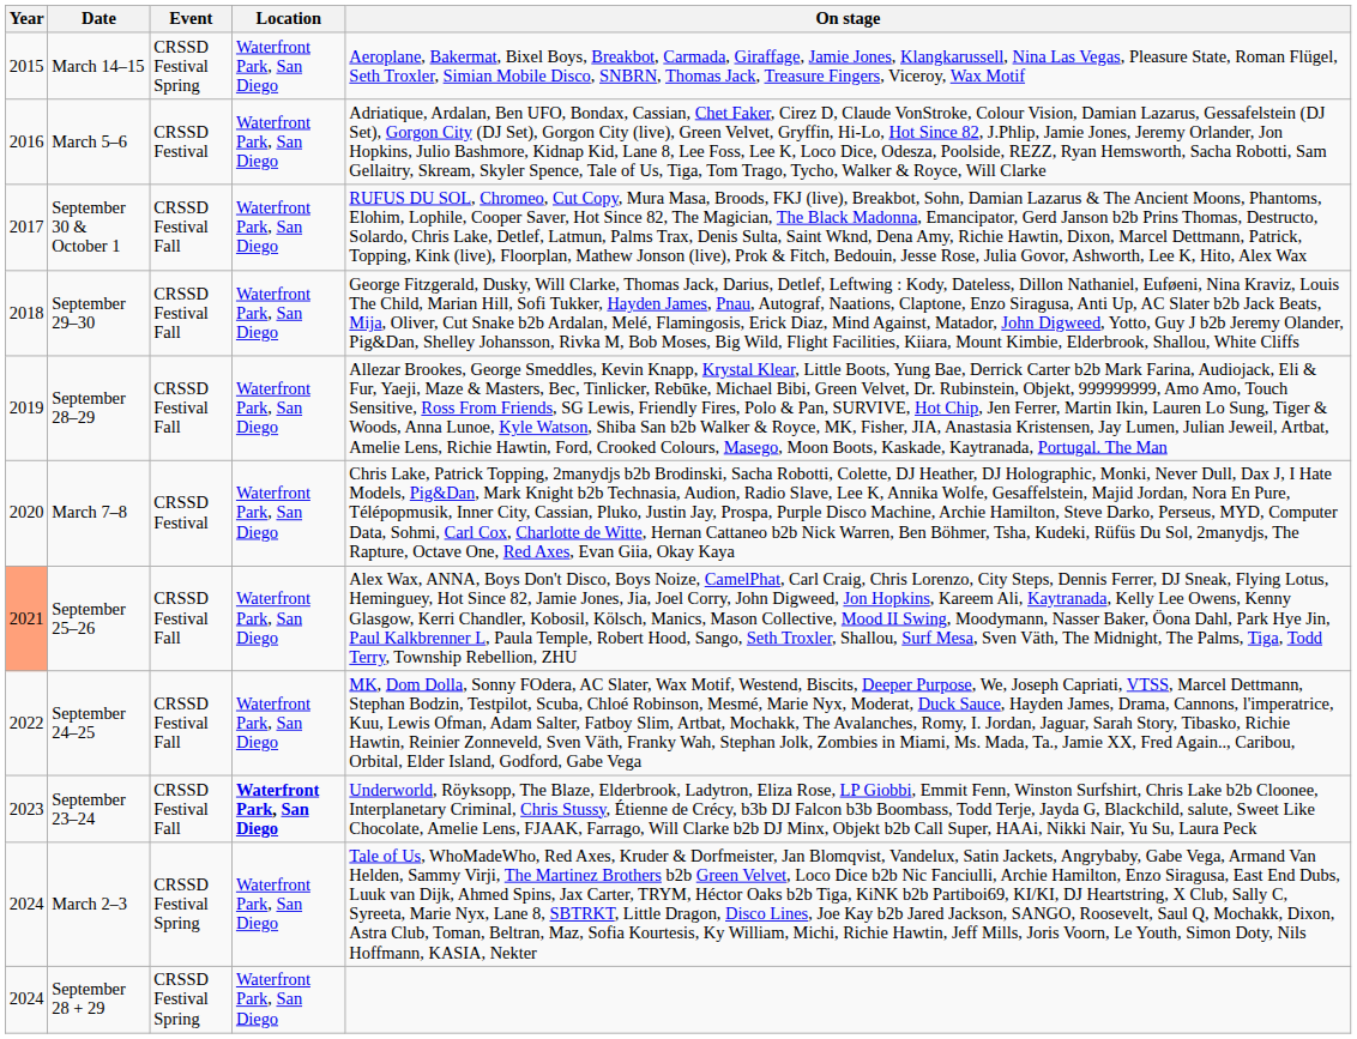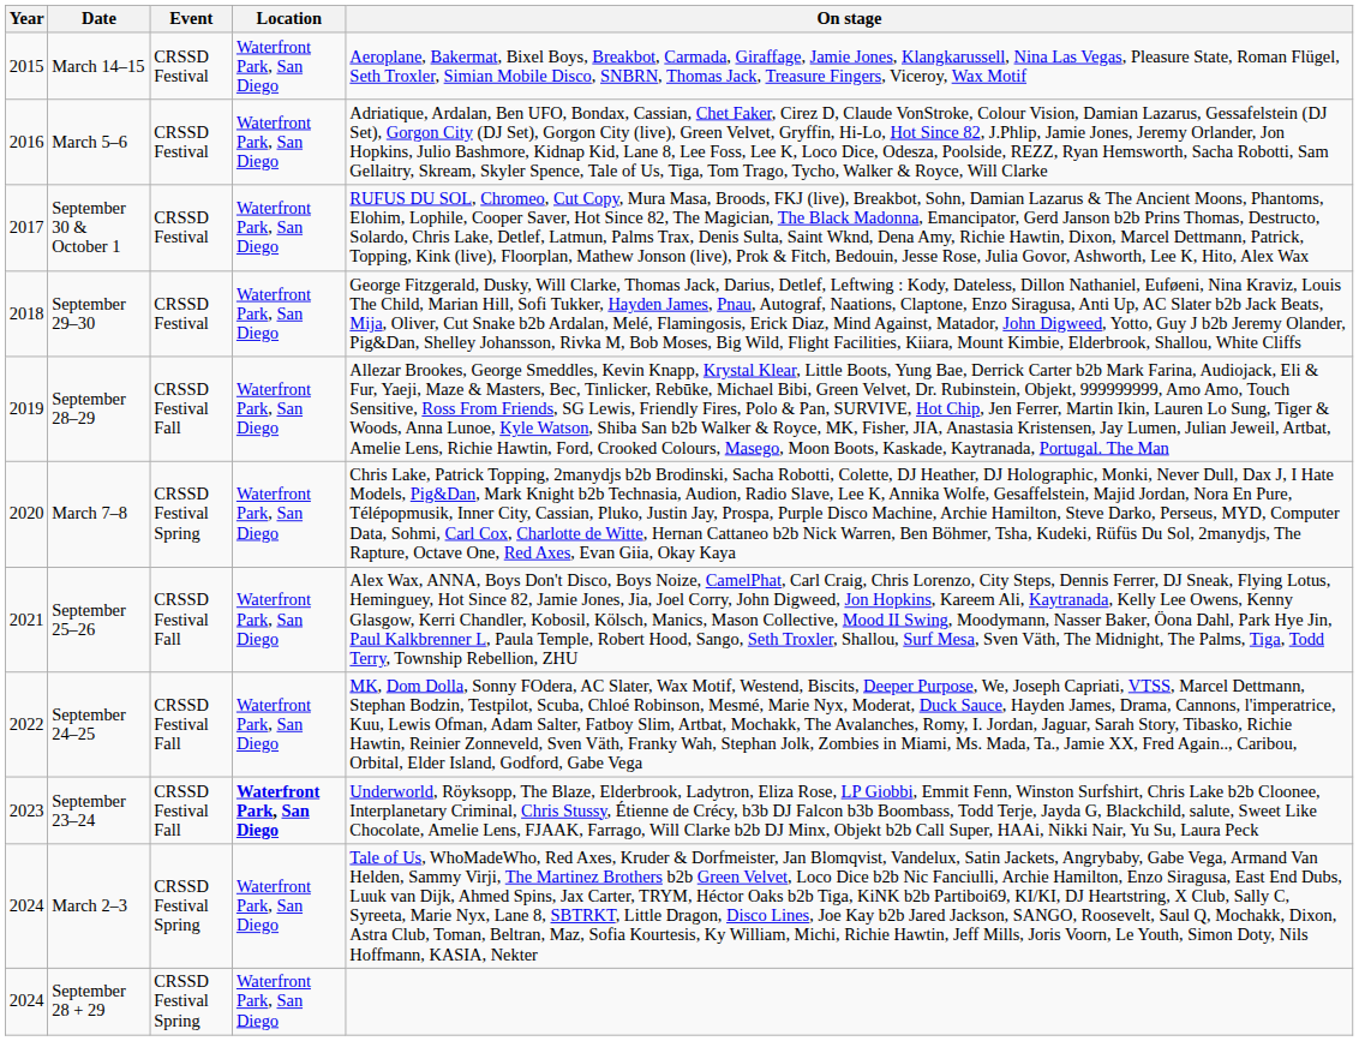March 14–15 | Event: CRSSD Festival Spring -> CRSSD Festival
September 30 & October 1 | Event: CRSSD Festival Fall -> CRSSD Festival
September 29–30 | Event: CRSSD Festival Fall -> CRSSD Festival
March 7–8 | Event: CRSSD Festival -> CRSSD Festival Spring
September 25–26 | Year: lightsalmon background -> no background
